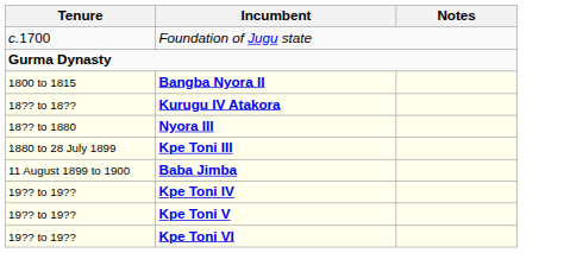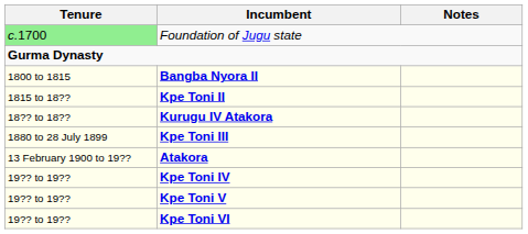Foundation of Jugu state | Tenure: no background -> lightgreen background
+ row: 1815 to 18?? | Kpe Toni II
- row: 18?? to 1880 | Nyora III
- row: 11 August 1899 to 1900 | Baba Jimba
+ row: 13 February 1900 to 19?? | Atakora
